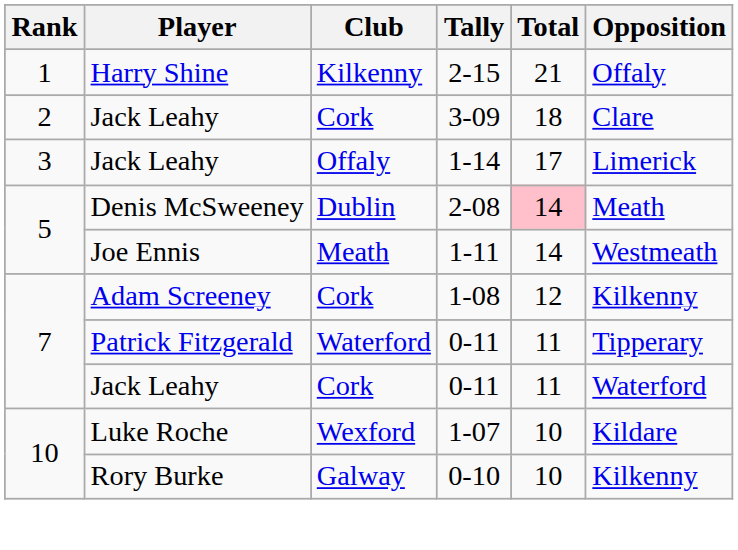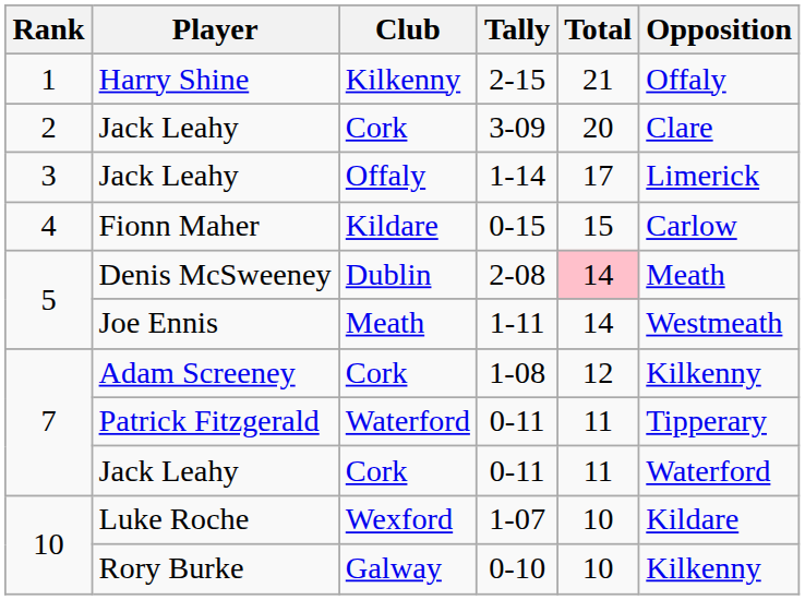3-09 | Total: 18 -> 20
+ row: 4 | Fionn Maher | Kildare | 0-15 | 15 | Carlow
